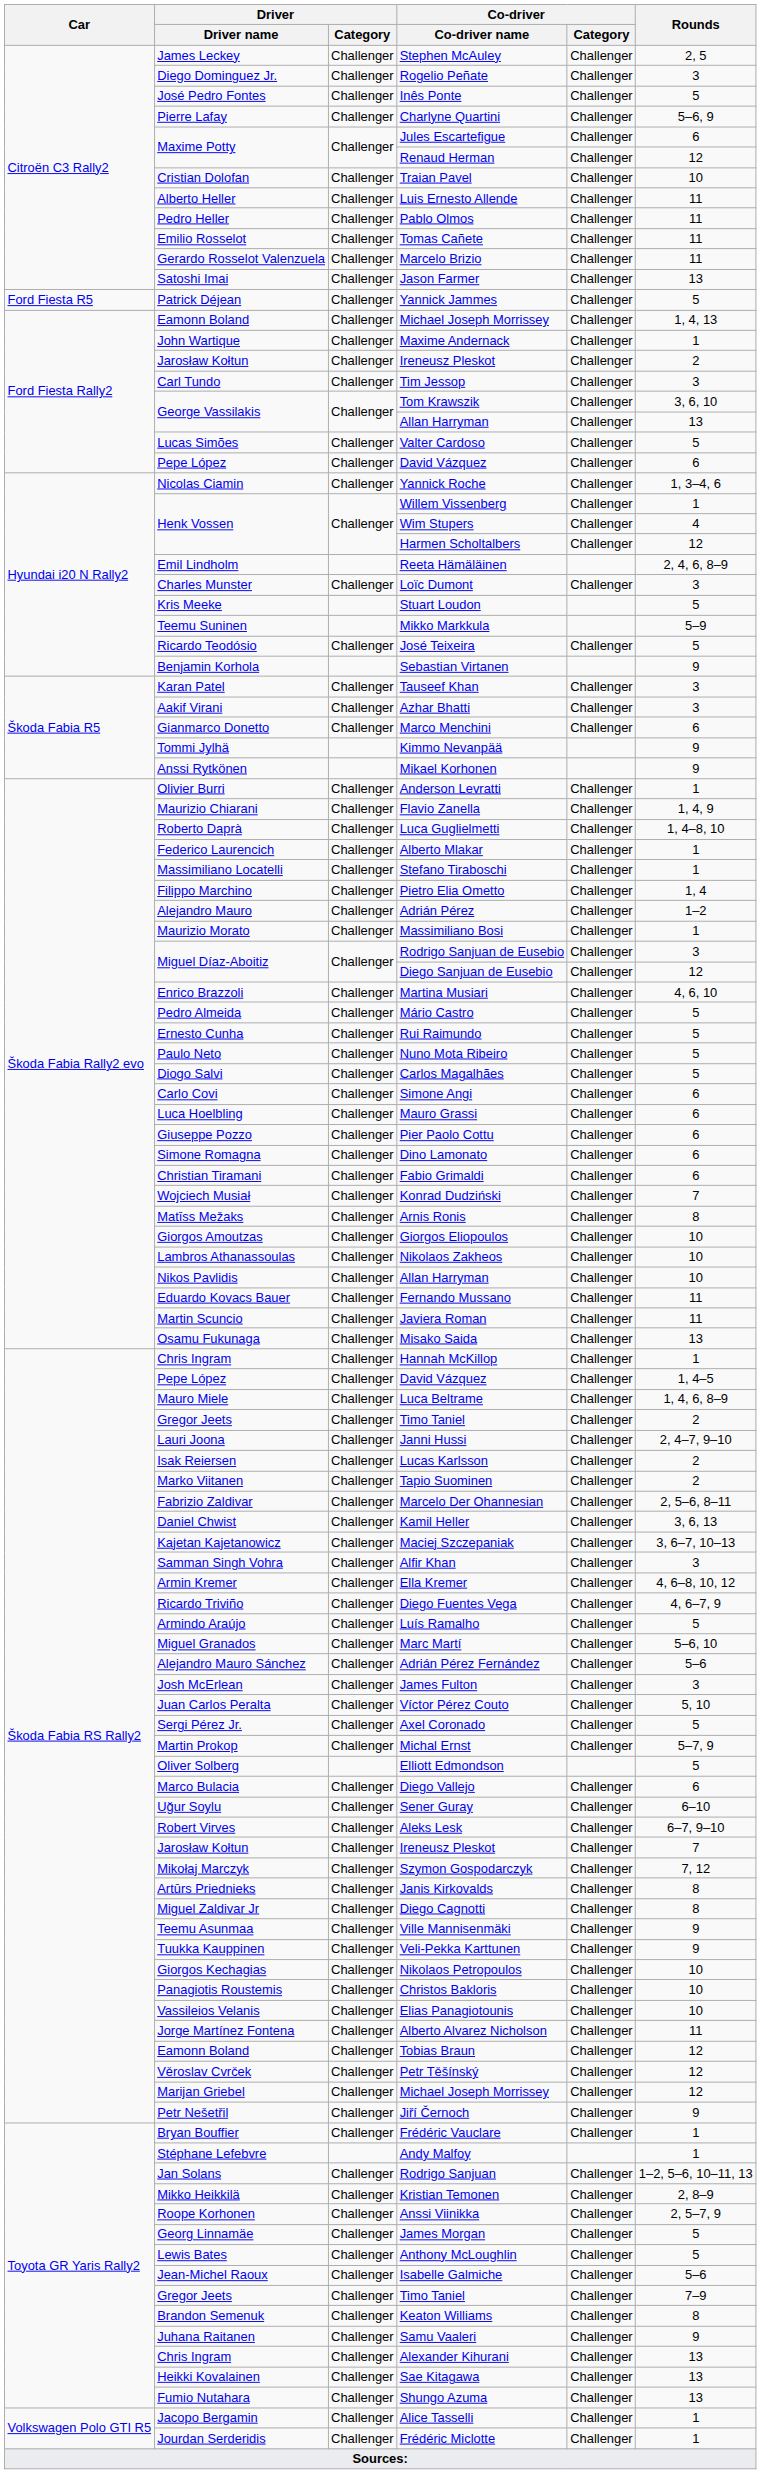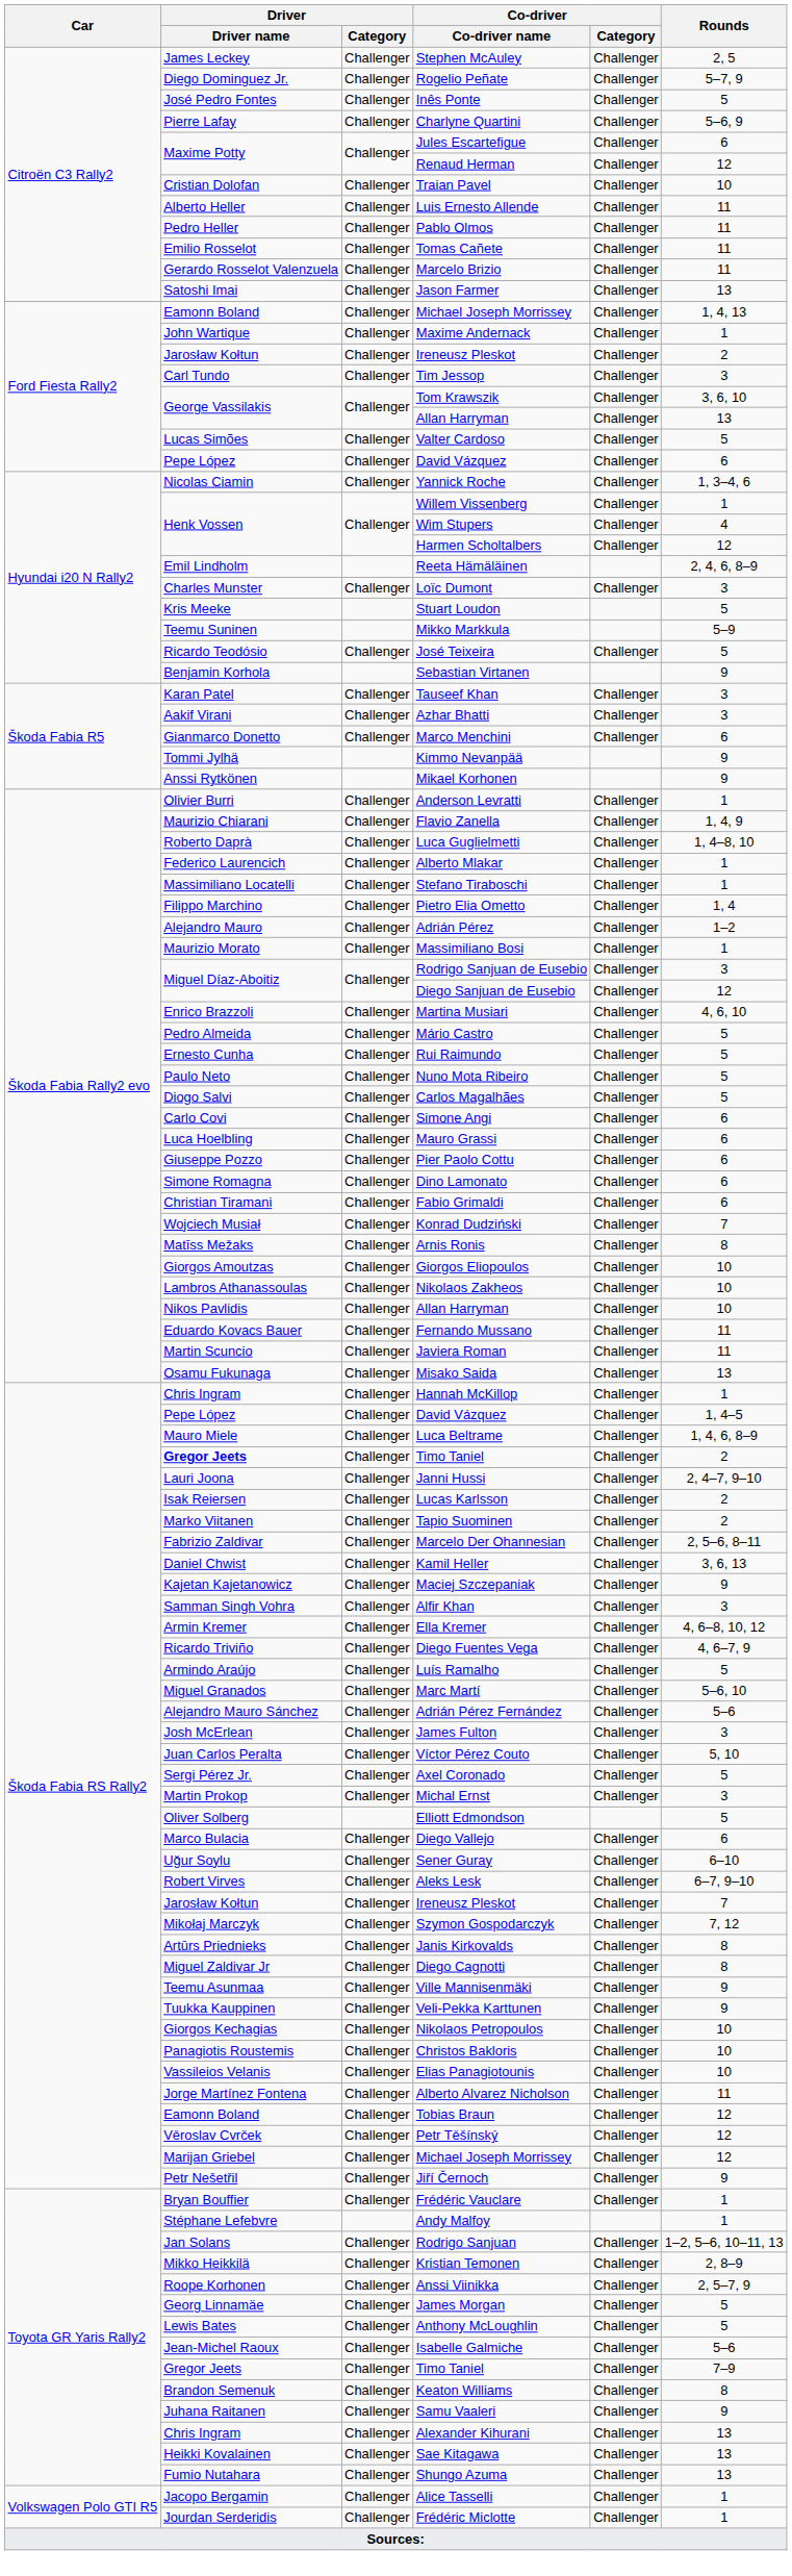Rogelio Peñate | Rounds: 3 -> 5–7, 9
- row: Ford Fiesta R5 | Patrick Déjean | Challenger | Yannick Jammes | Challenger | 5
Škoda Fabia RS Rally2 / Timo Taniel | Driver / Driver name: normal -> bold
Maciej Szczepaniak | Rounds: 3, 6–7, 10–13 -> 9
Michal Ernst | Rounds: 5–7, 9 -> 3
